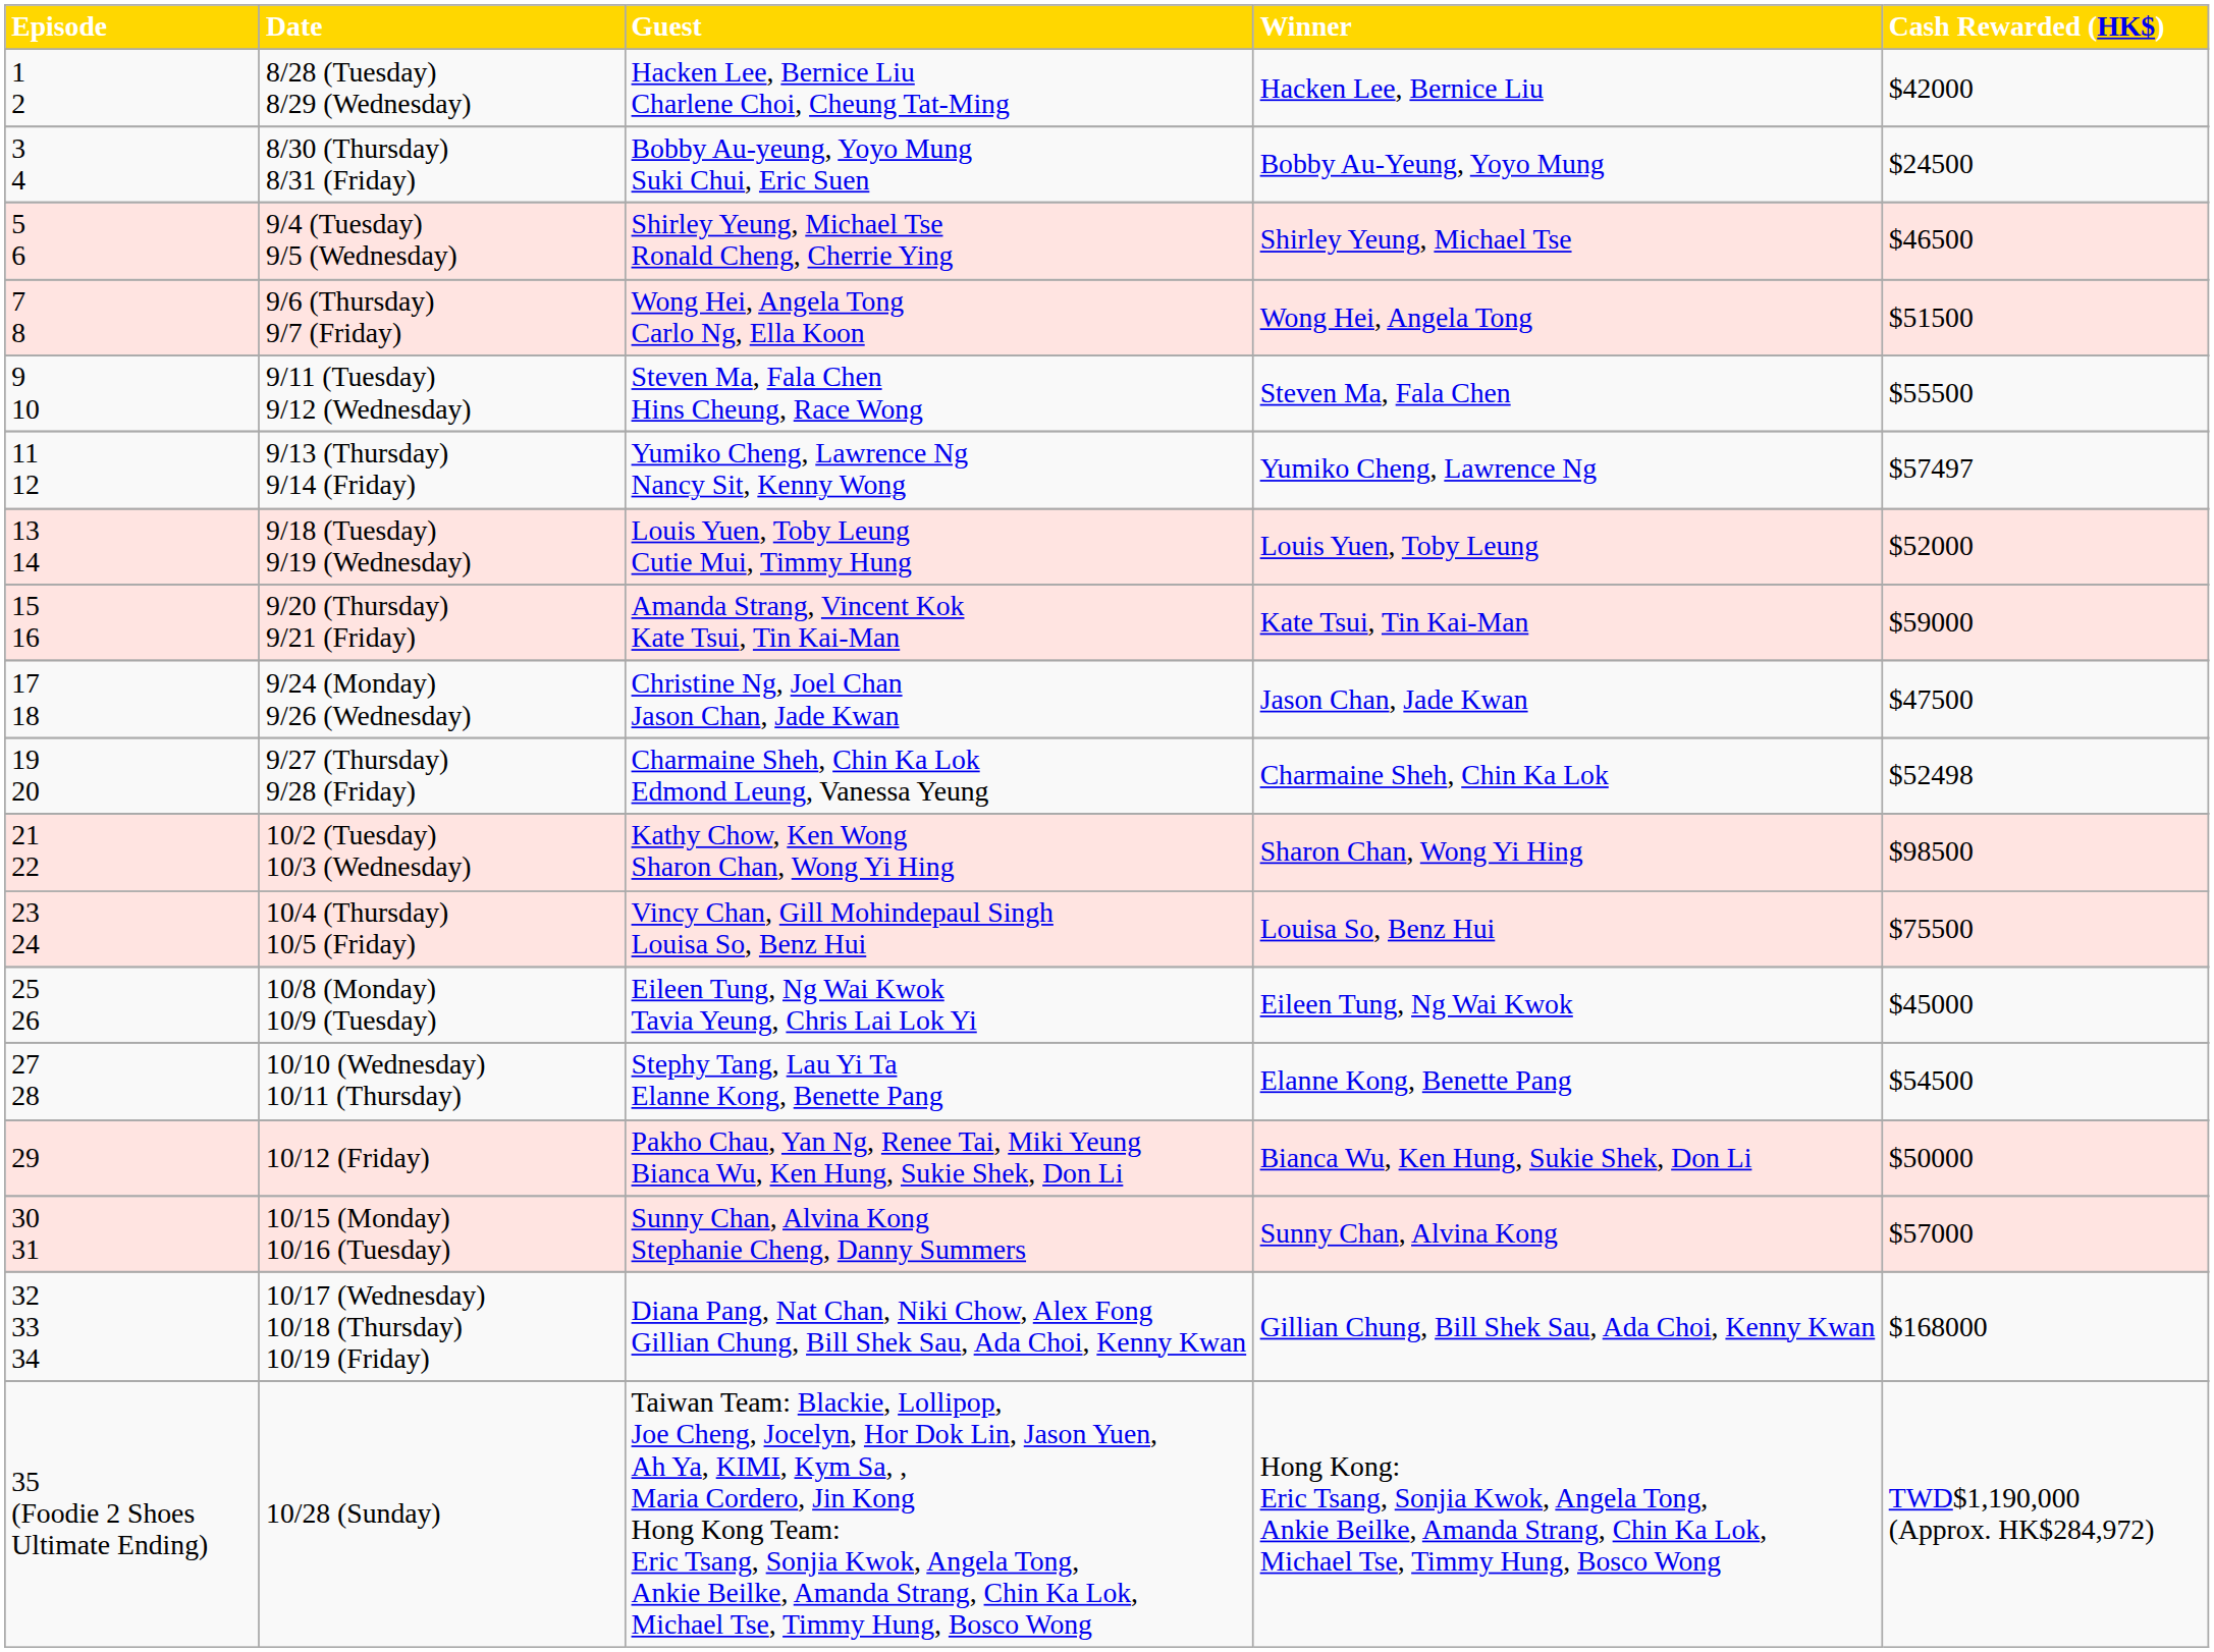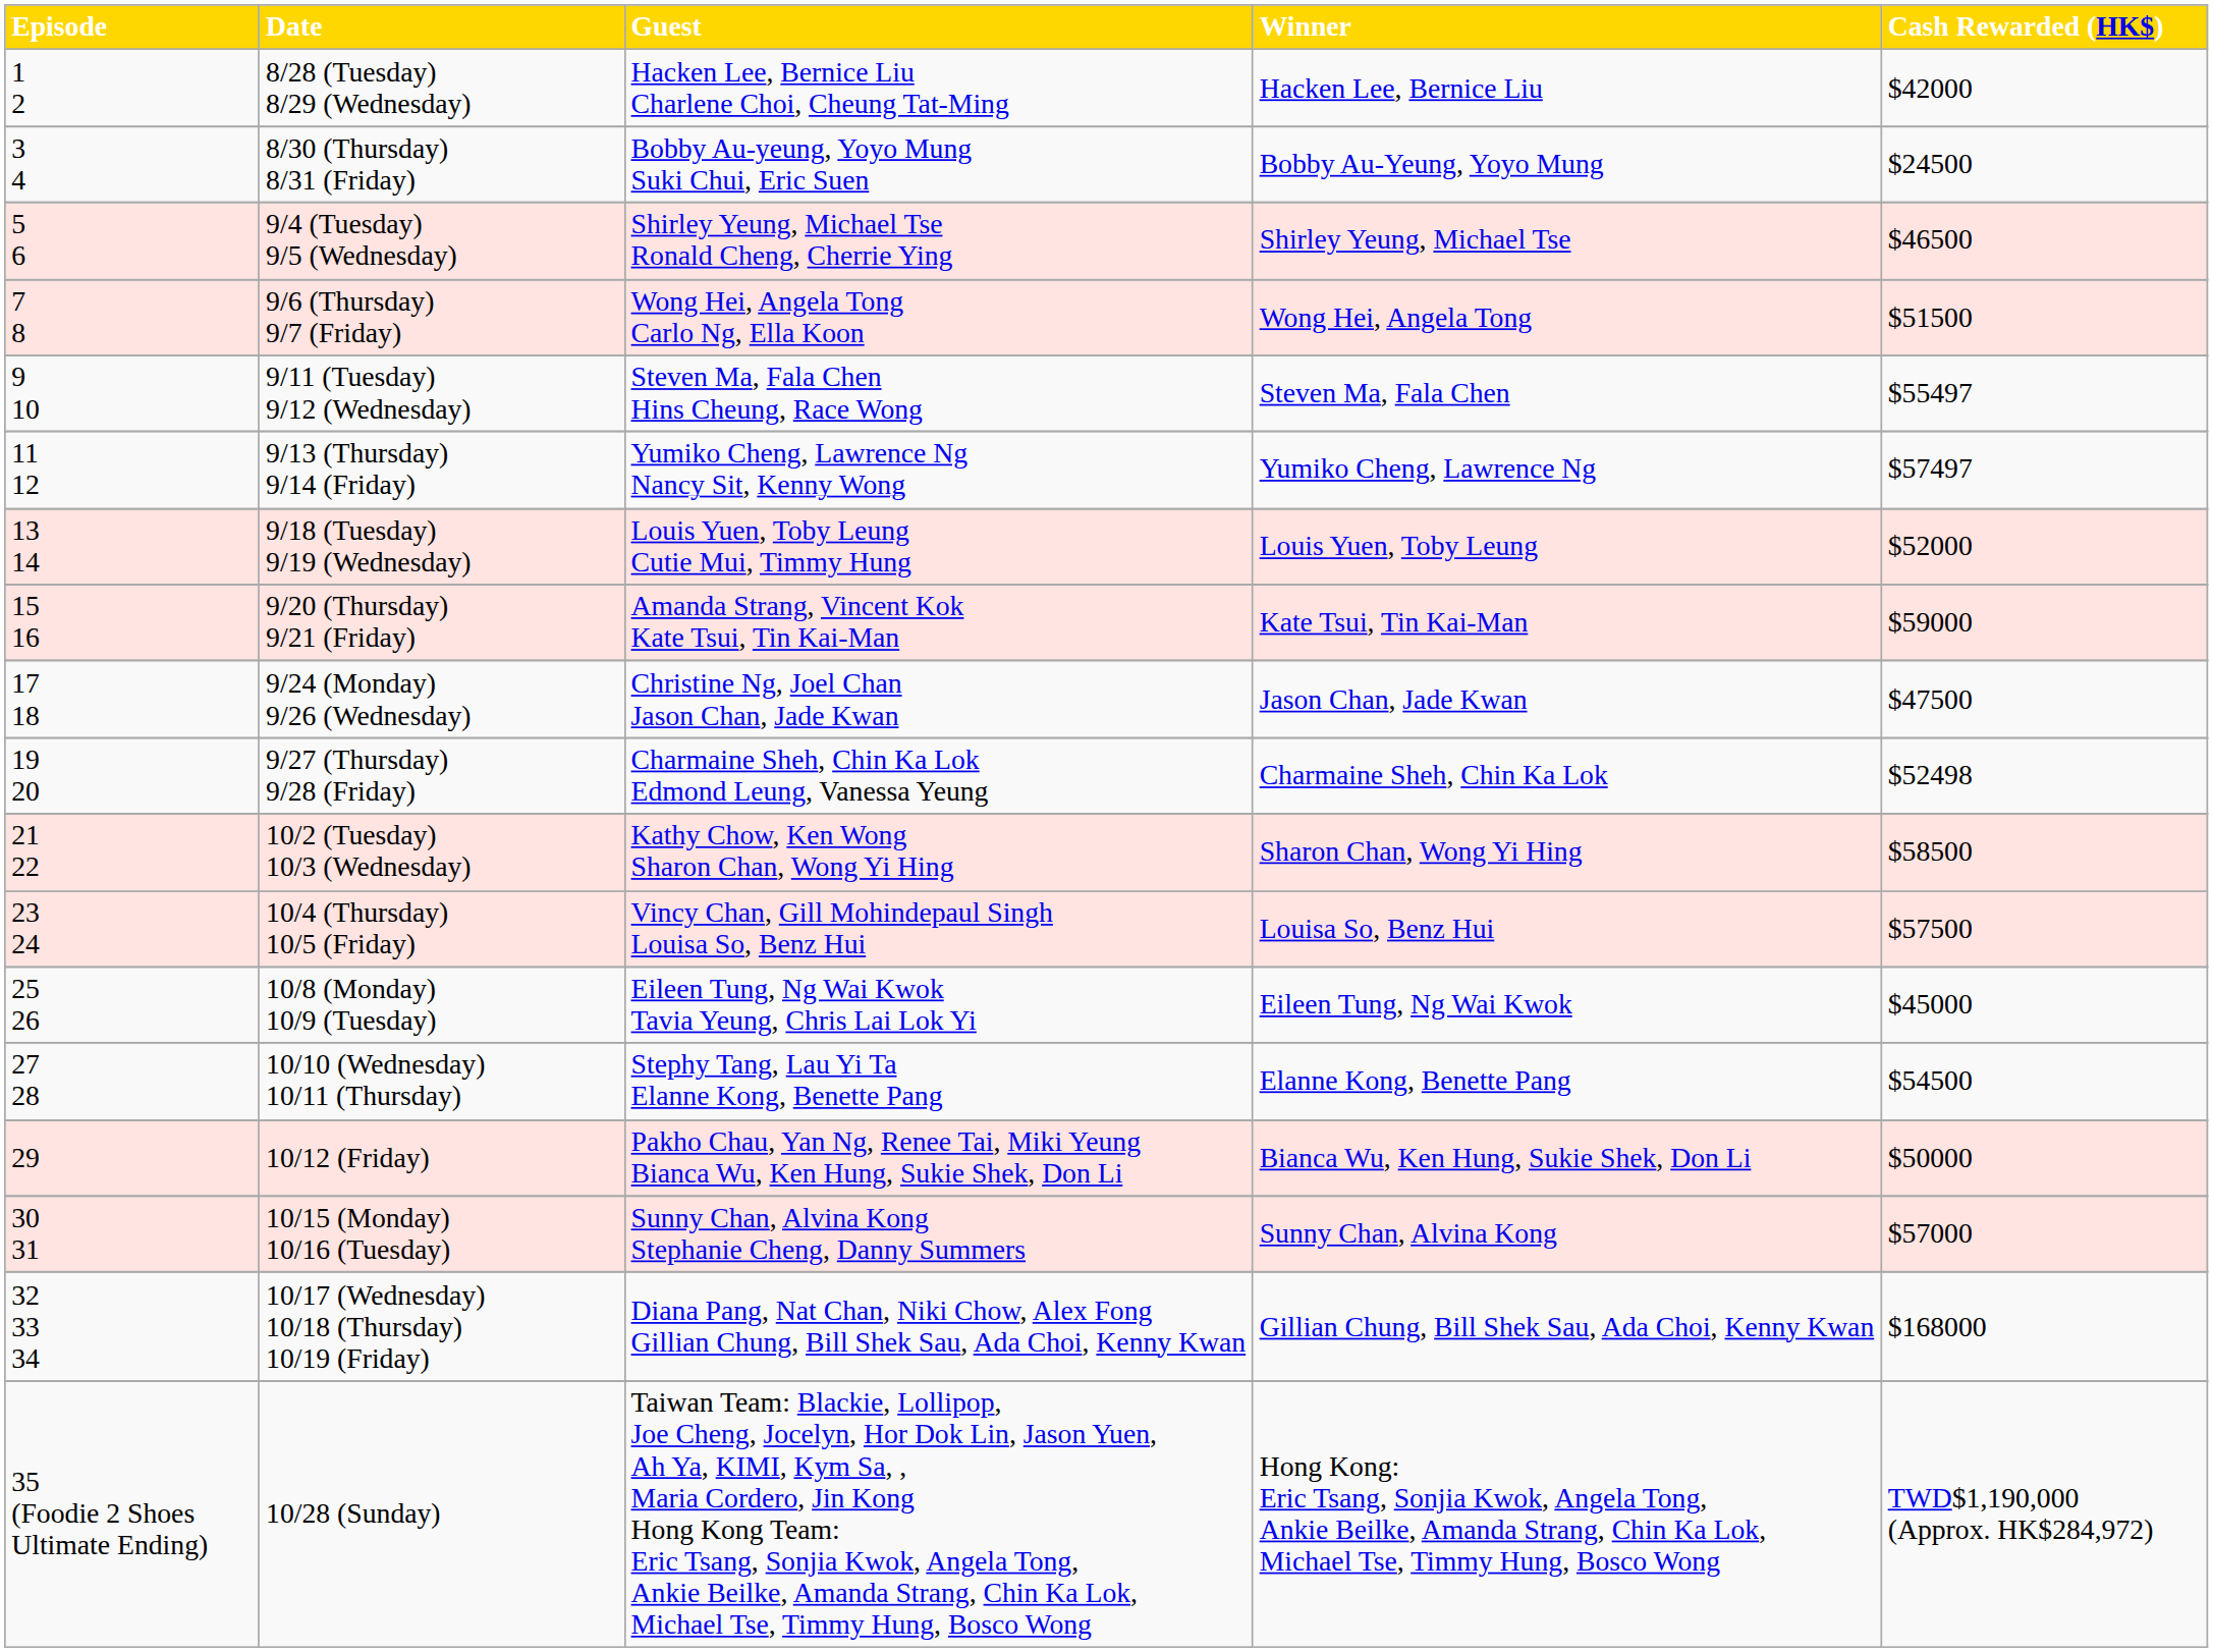9/11 (Tuesday) 9/12 (Wednesday) | column 5: $55500 -> $55497
10/2 (Tuesday) 10/3 (Wednesday) | column 5: $98500 -> $58500
10/4 (Thursday) 10/5 (Friday) | column 5: $75500 -> $57500
